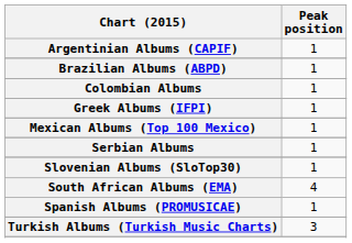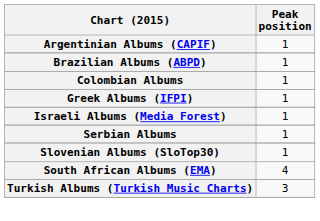+ row: Israeli Albums (Media Forest) | 1
- row: Mexican Albums (Top 100 Mexico) | 1
- row: Spanish Albums (PROMUSICAE) | 1
